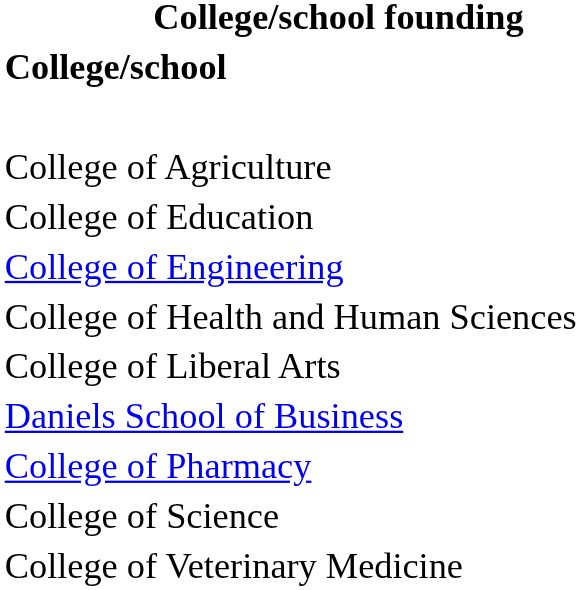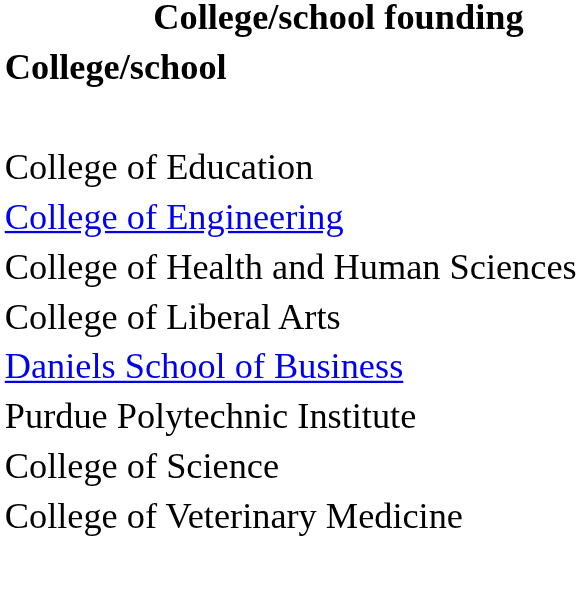- row: College of Agriculture
- row: College of Pharmacy
+ row: Purdue Polytechnic Institute
